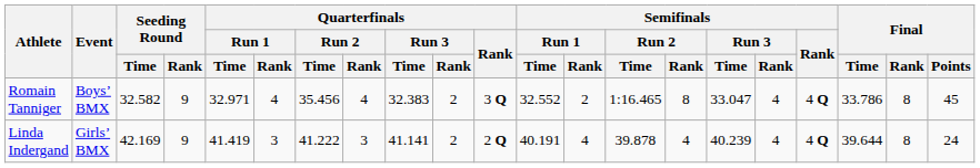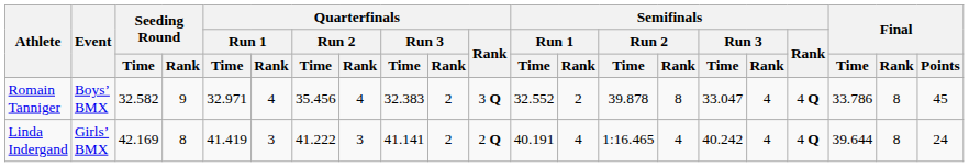Romain Tanniger | Semifinals / Run 2 / Time: 1:16.465 -> 39.878
Linda Indergand | Seeding Round / Rank: 9 -> 8
Linda Indergand | Semifinals / Run 2 / Time: 39.878 -> 1:16.465
Linda Indergand | Semifinals / Run 3 / Time: 40.239 -> 40.242
